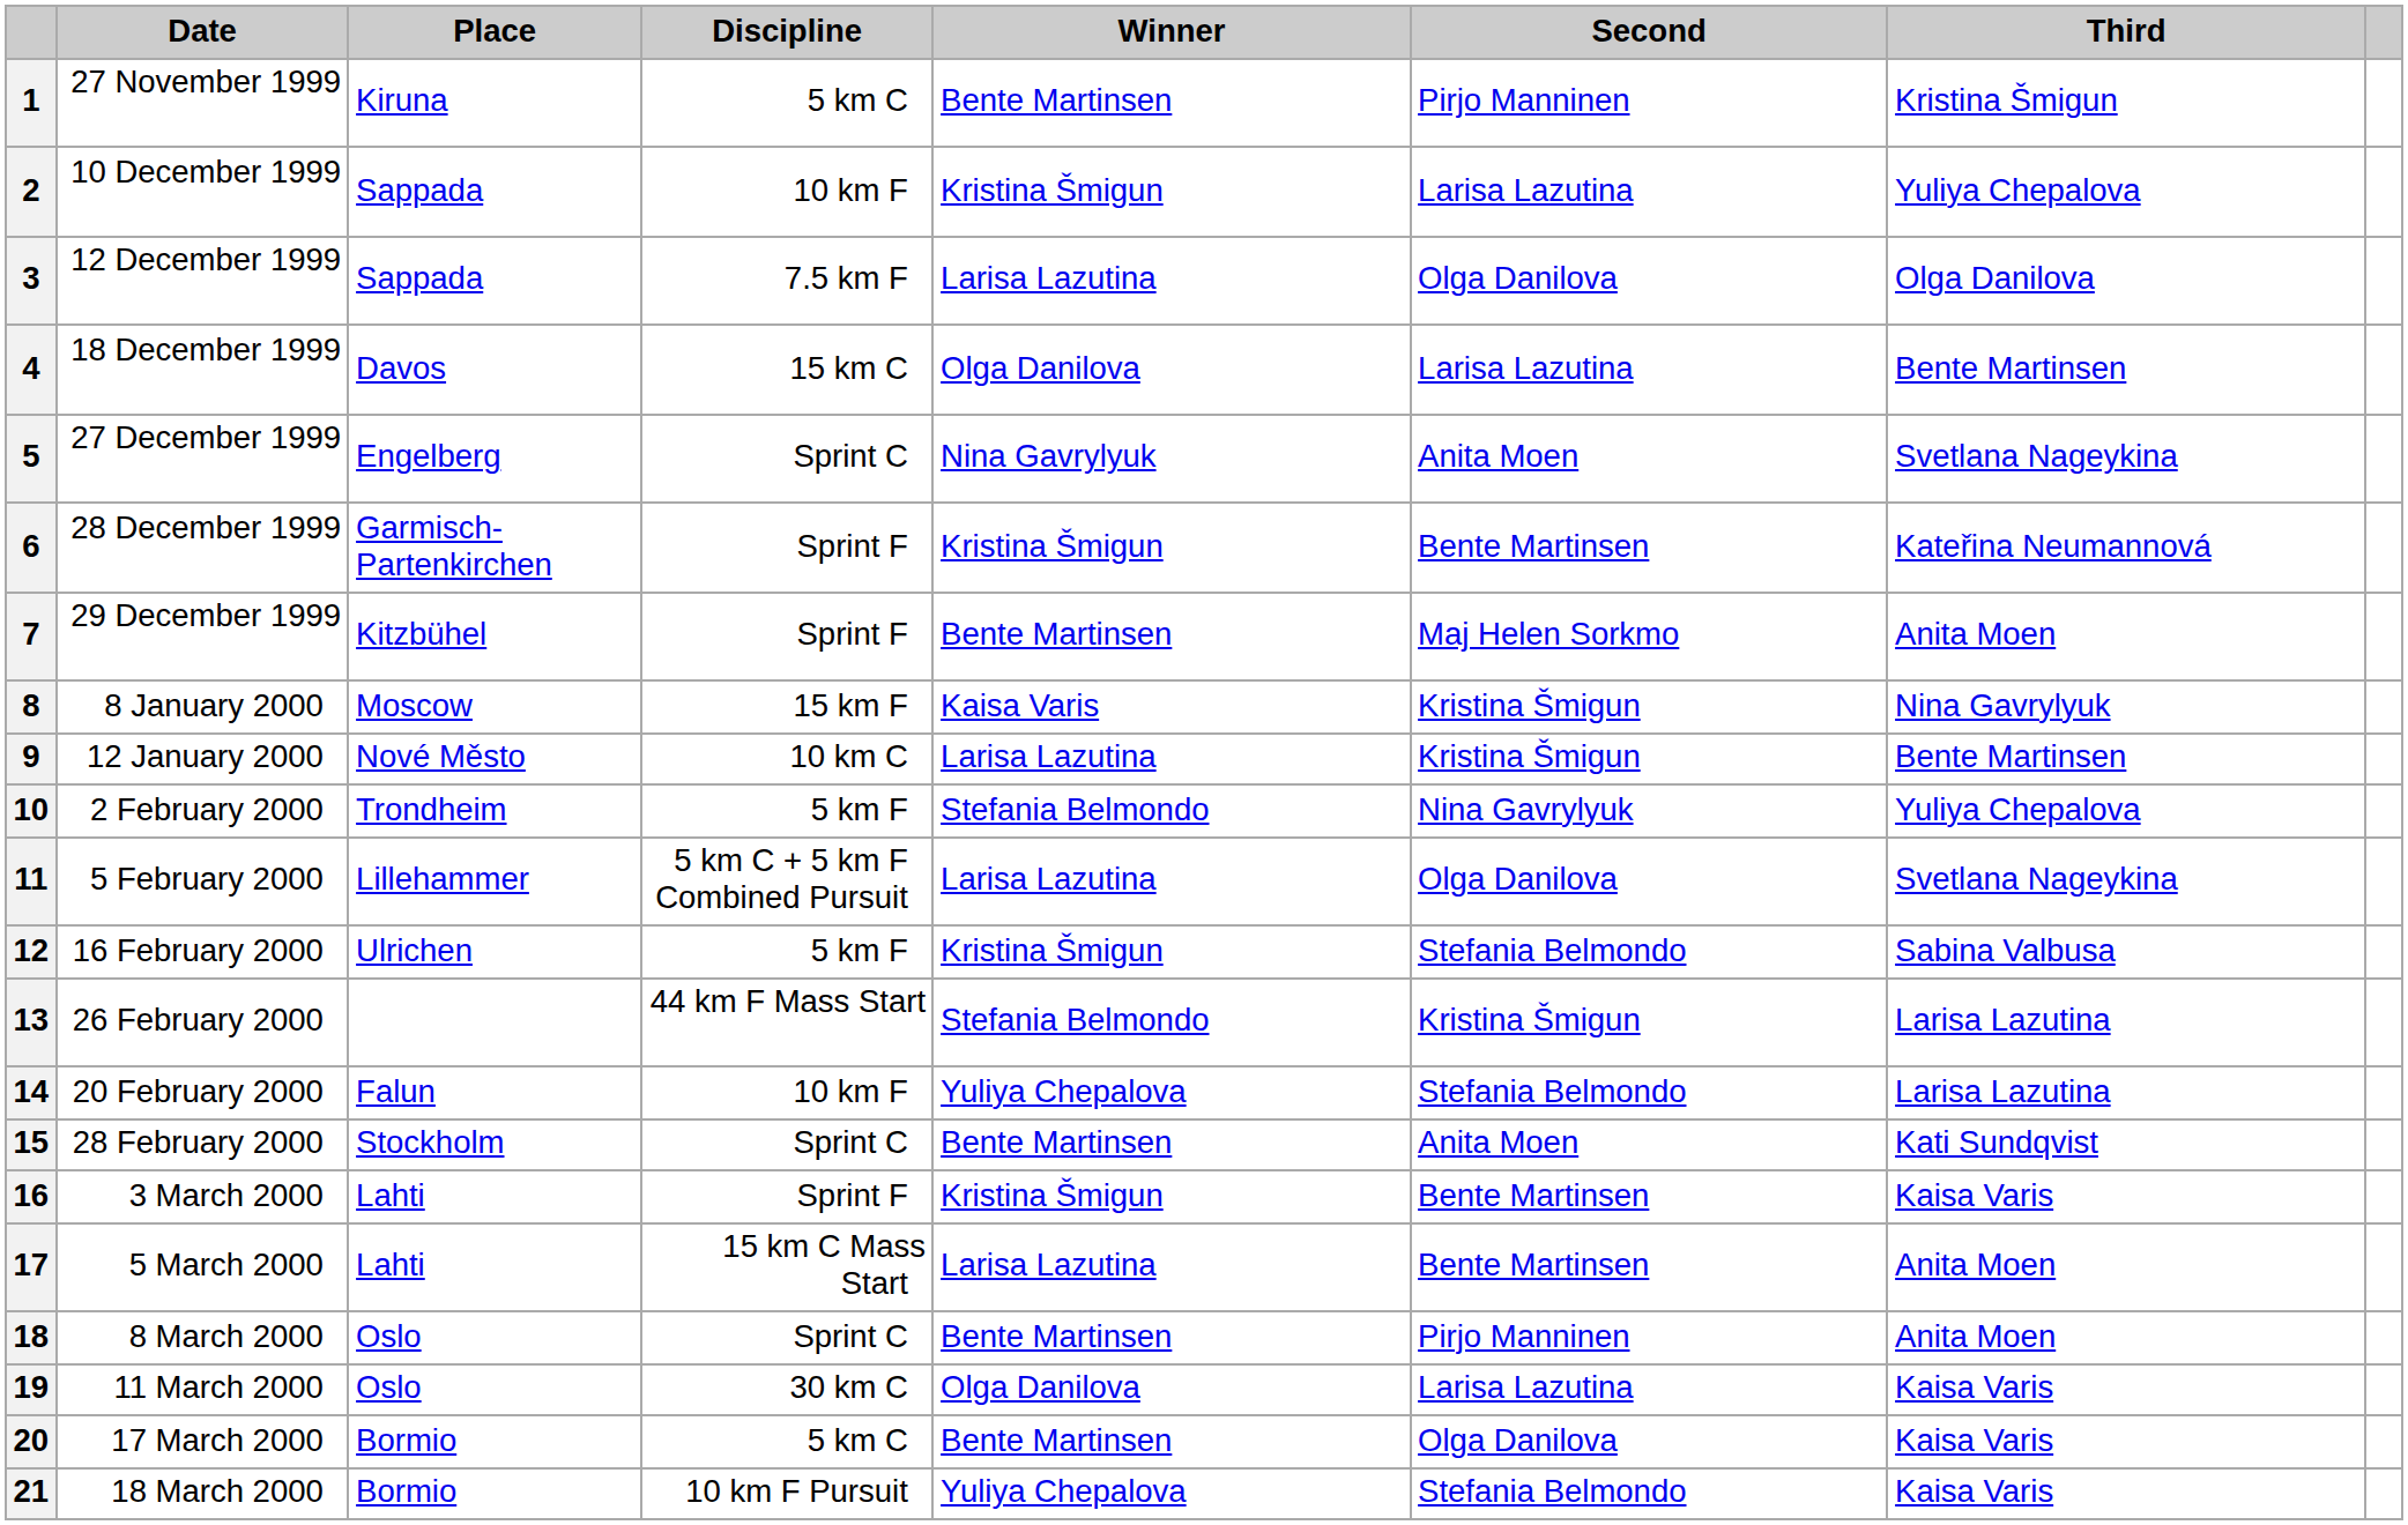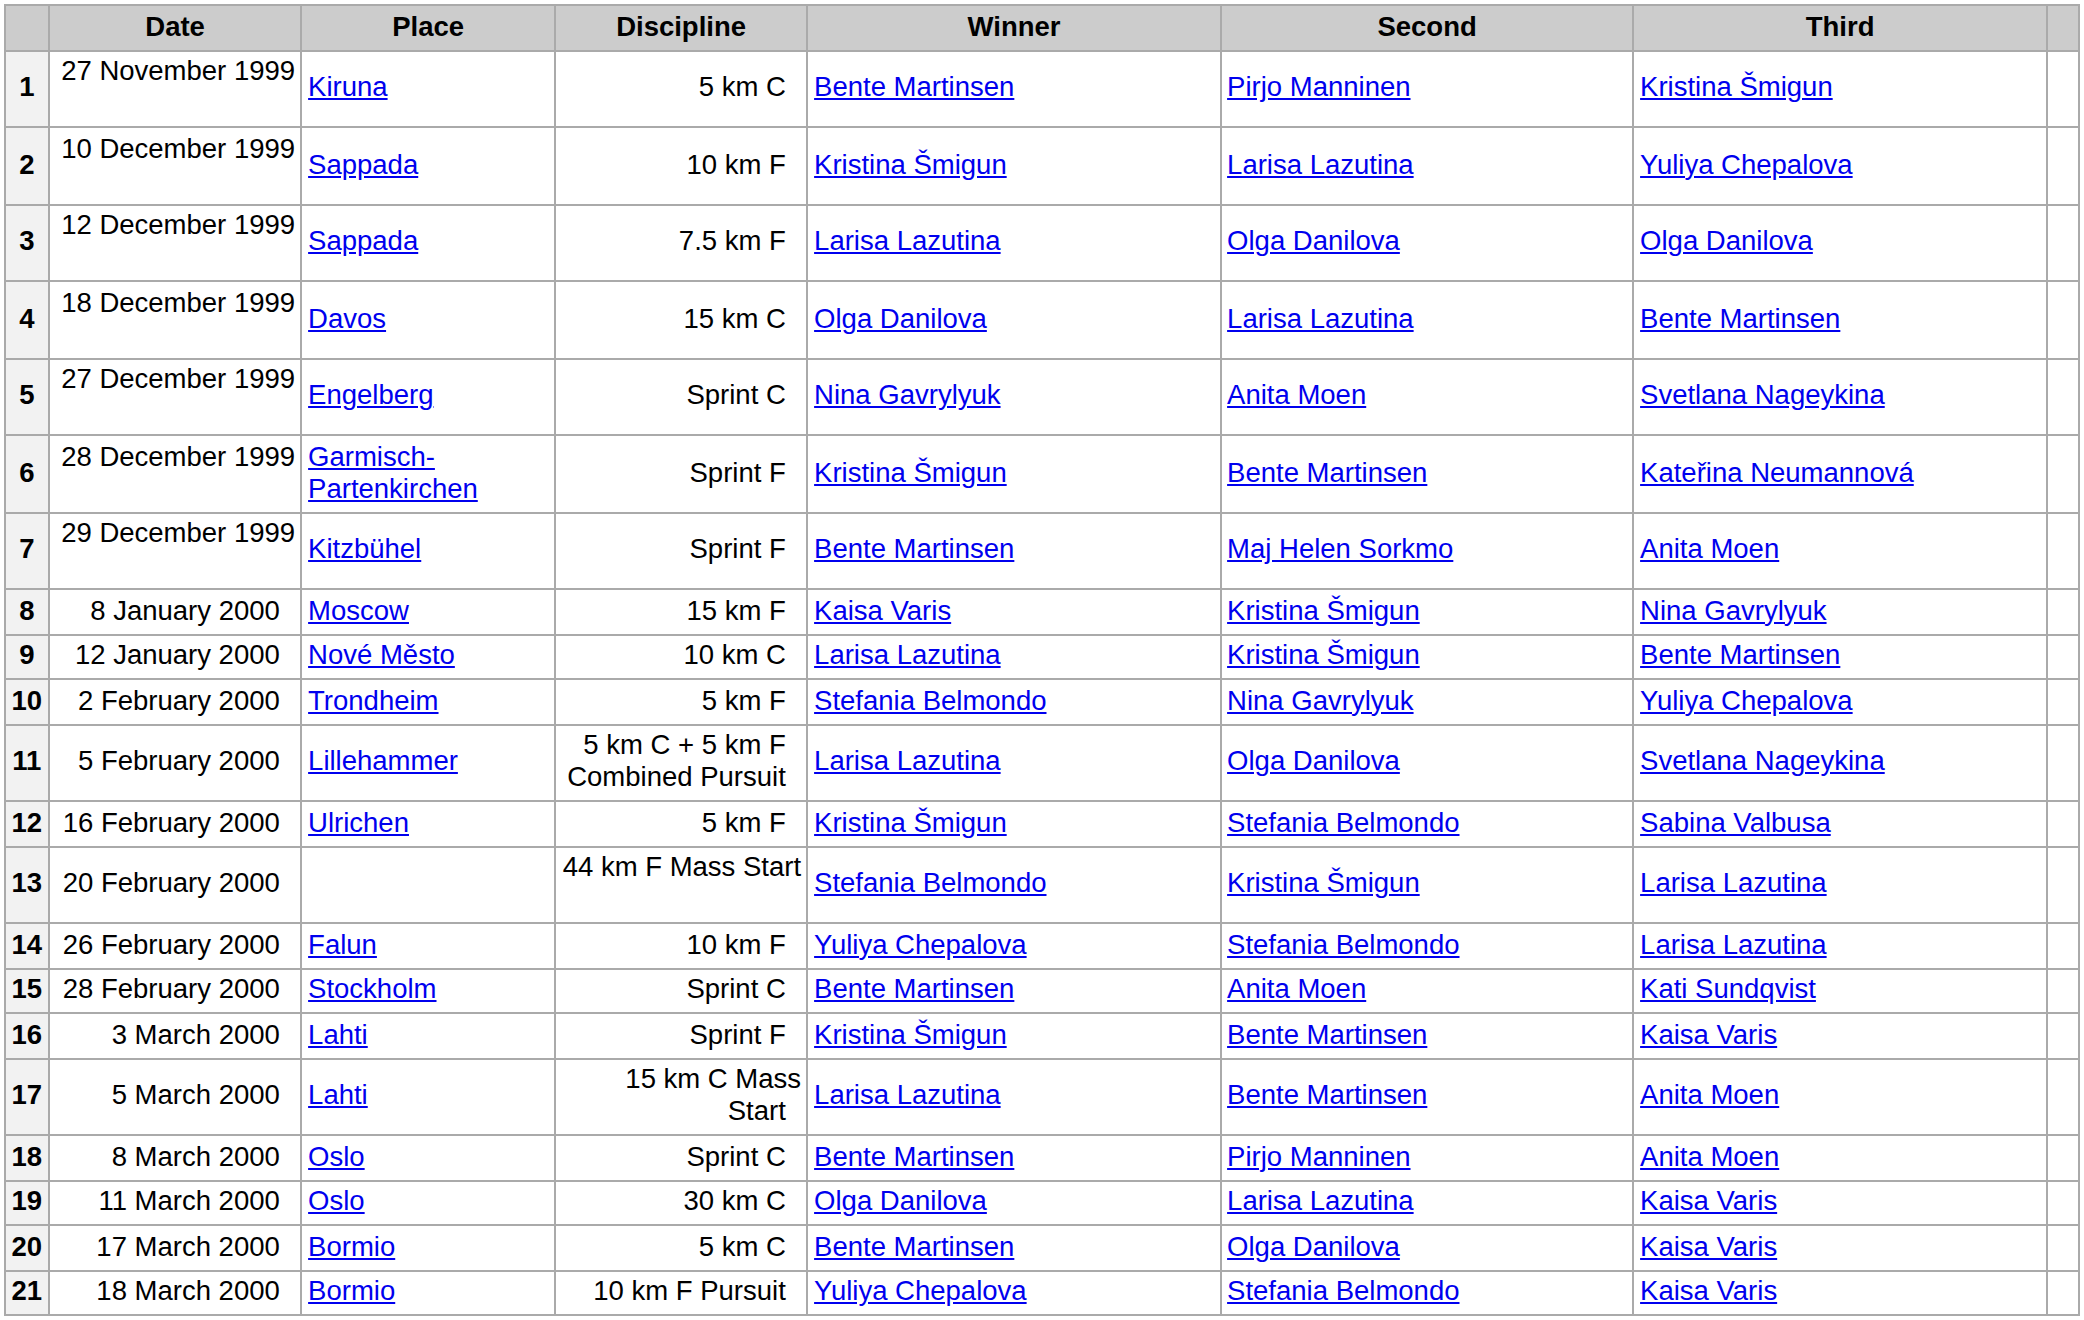13 | Date: 26 February 2000 -> 20 February 2000
14 | Date: 20 February 2000 -> 26 February 2000
